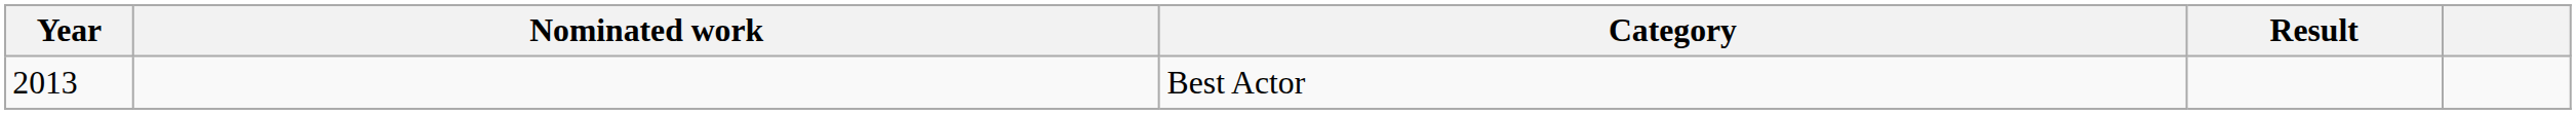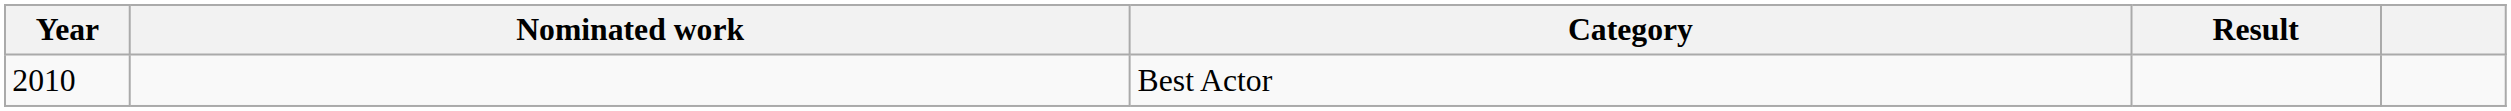Best Actor | Year: 2013 -> 2010
